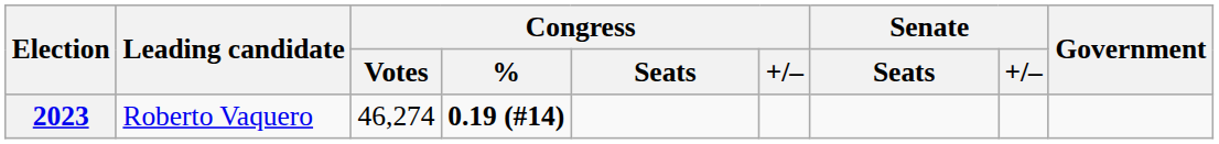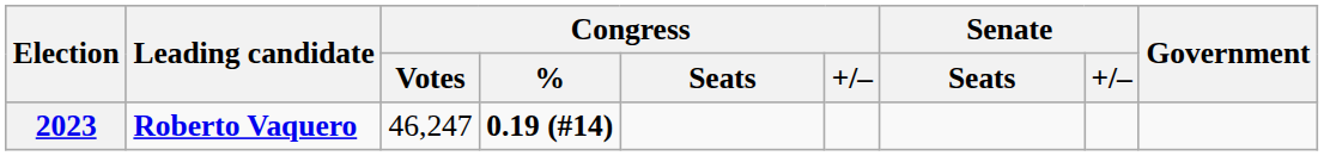2023 | Leading candidate: normal -> bold
2023 | Congress / Votes: 46,274 -> 46,247
